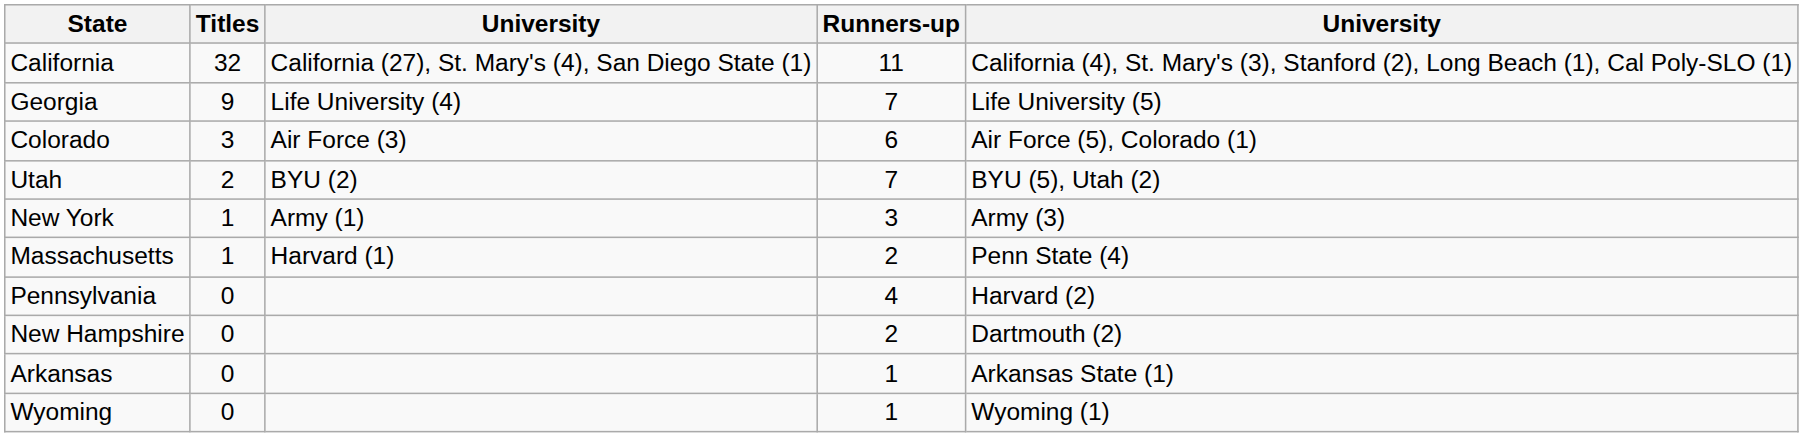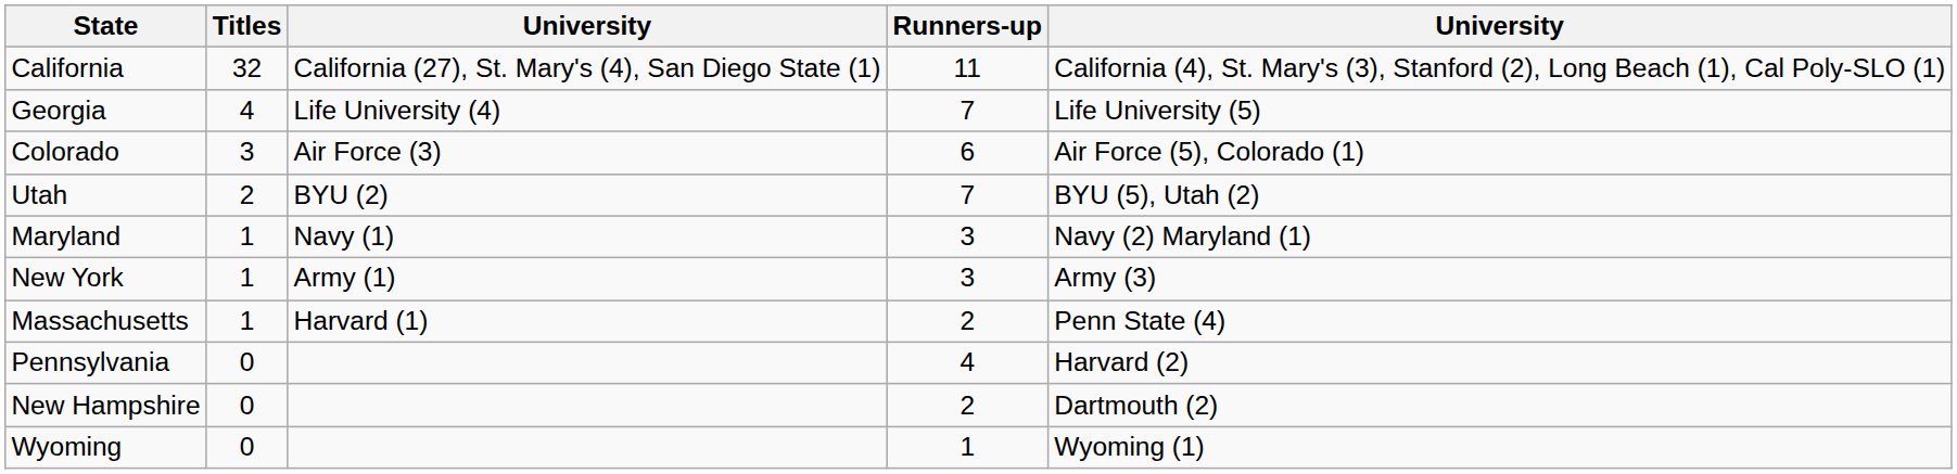Georgia | Titles: 9 -> 4
+ row: Maryland | 1 | Navy (1) | 3 | Navy (2) Maryland (1)
- row: Arkansas | 0 | 1 | Arkansas State (1)
